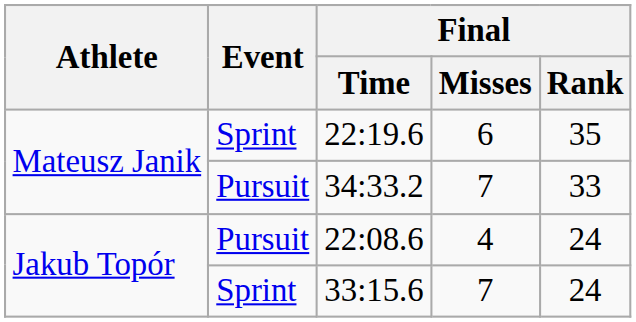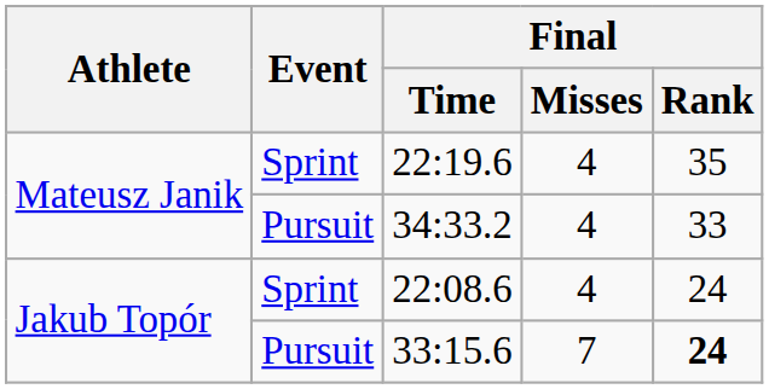22:19.6 | Final / Misses: 6 -> 4
34:33.2 | Final / Misses: 7 -> 4
22:08.6 | Event: Pursuit -> Sprint
33:15.6 | Event: Sprint -> Pursuit
33:15.6 | Final / Rank: normal -> bold
